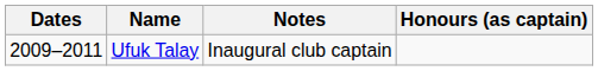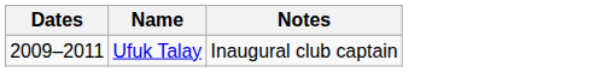- column: Honours (as captain)
